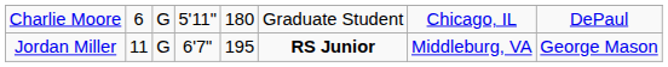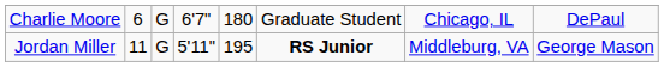Charlie Moore | column 4: 5'11" -> 6'7"
Jordan Miller | column 4: 6'7" -> 5'11"
